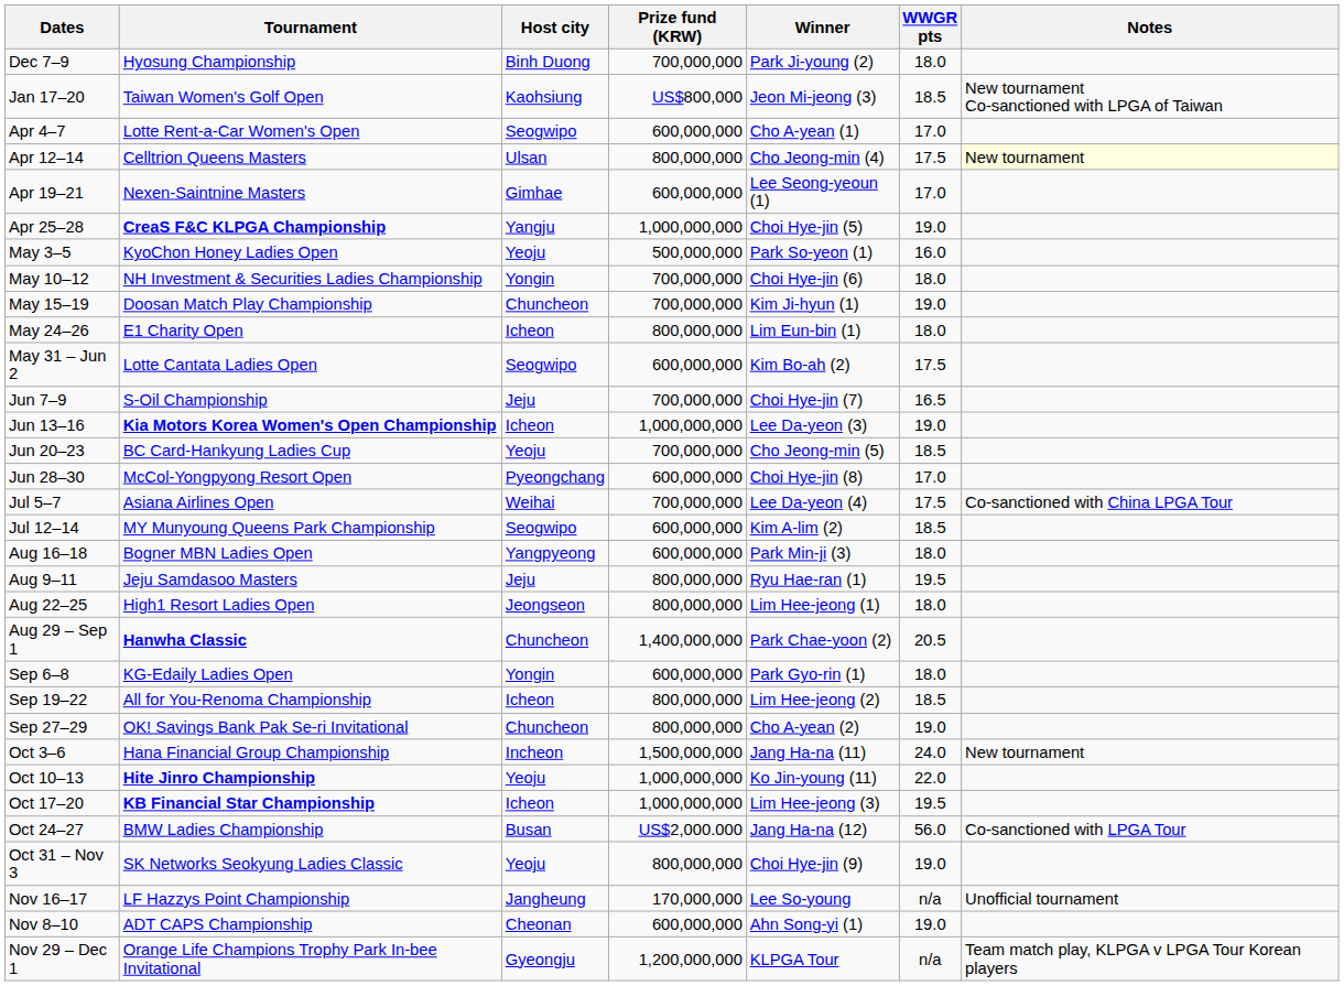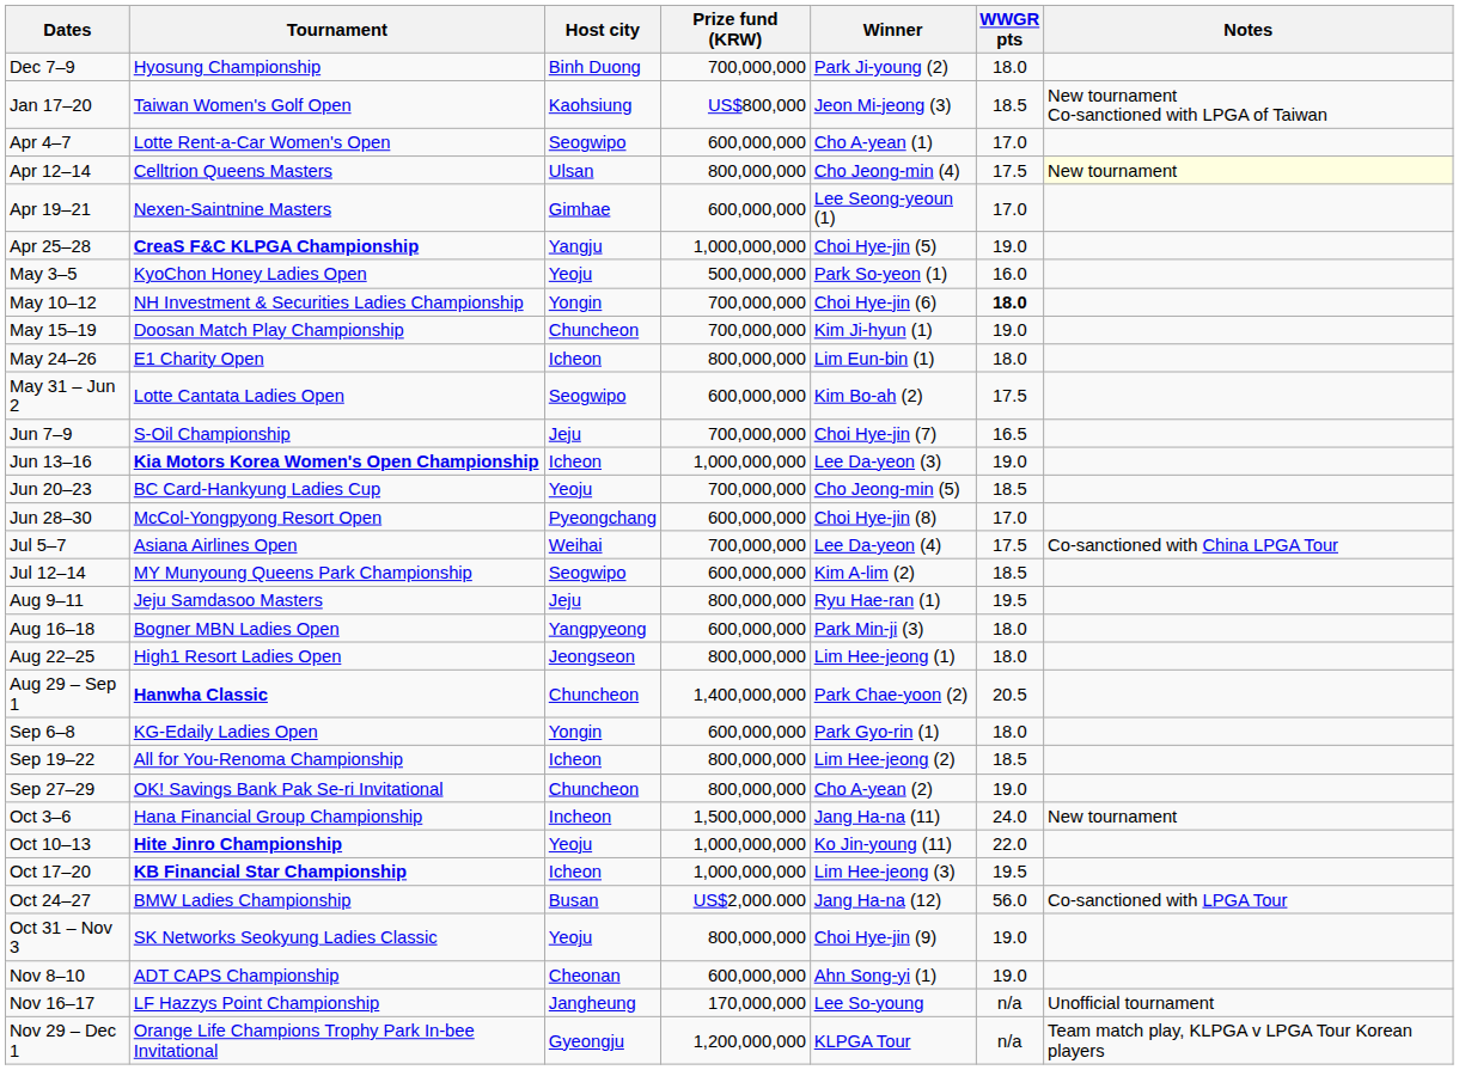May 10–12 | WWGR pts: normal -> bold
rows swapped: Aug 9–11 <-> Aug 16–18
rows swapped: Nov 8–10 <-> Nov 16–17
